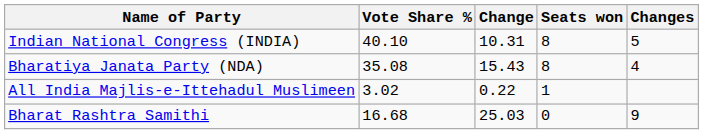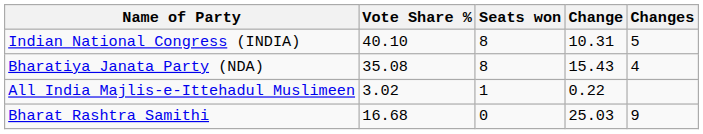columns swapped: Change <-> Seats won
